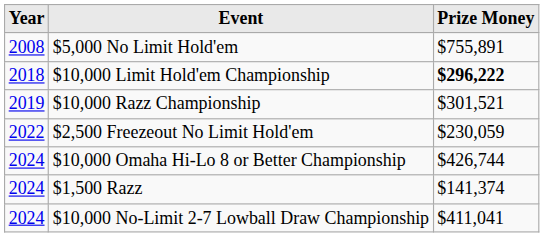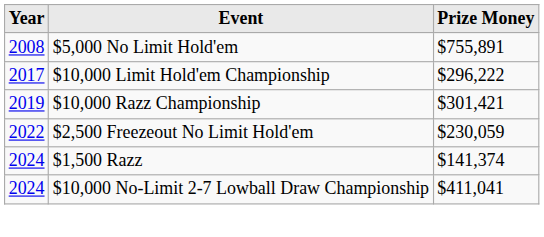$10,000 Limit Hold'em Championship | Year: 2018 -> 2017
$10,000 Limit Hold'em Championship | Prize Money: bold -> normal
$10,000 Razz Championship | Prize Money: $301,521 -> $301,421
- row: 2024 | $10,000 Omaha Hi-Lo 8 or Better Championship | $426,744
